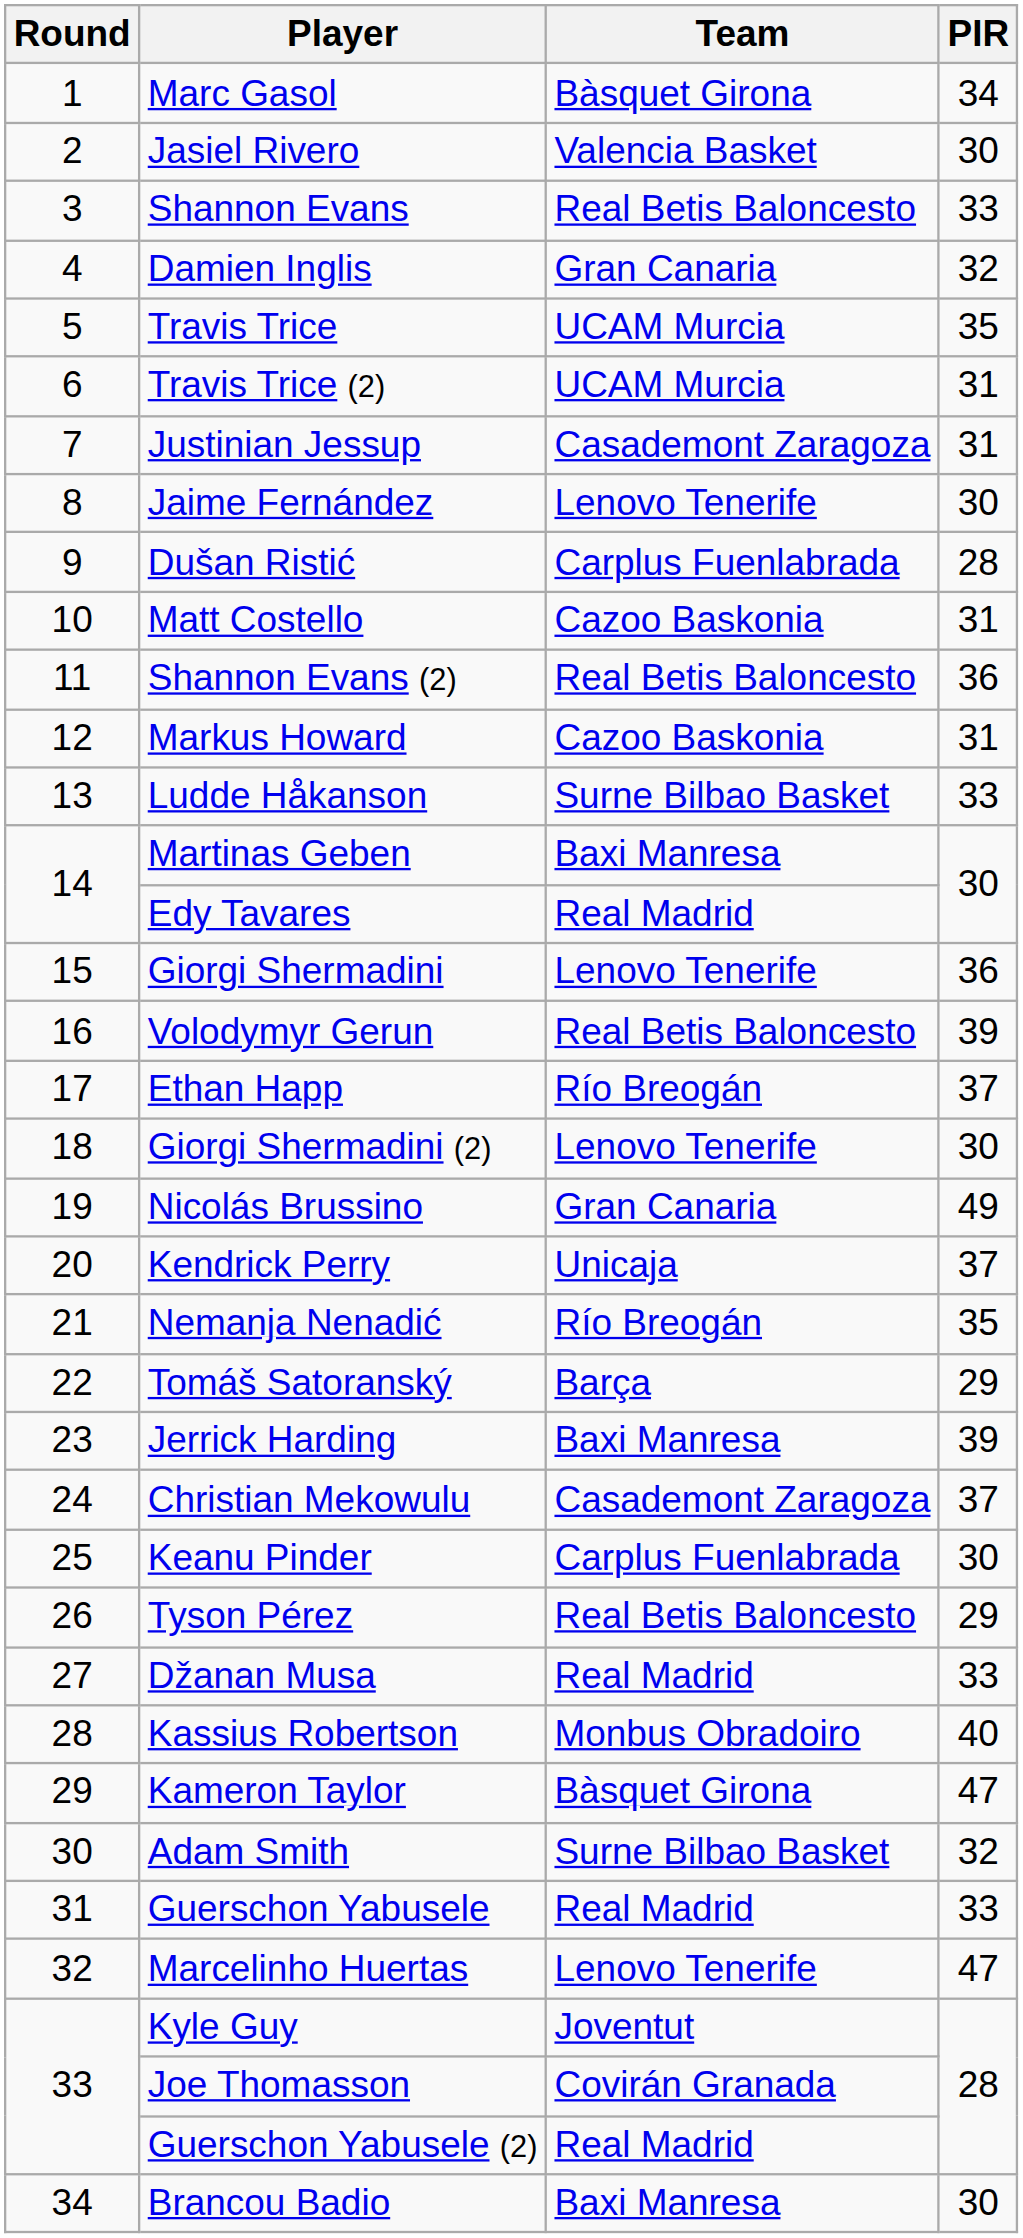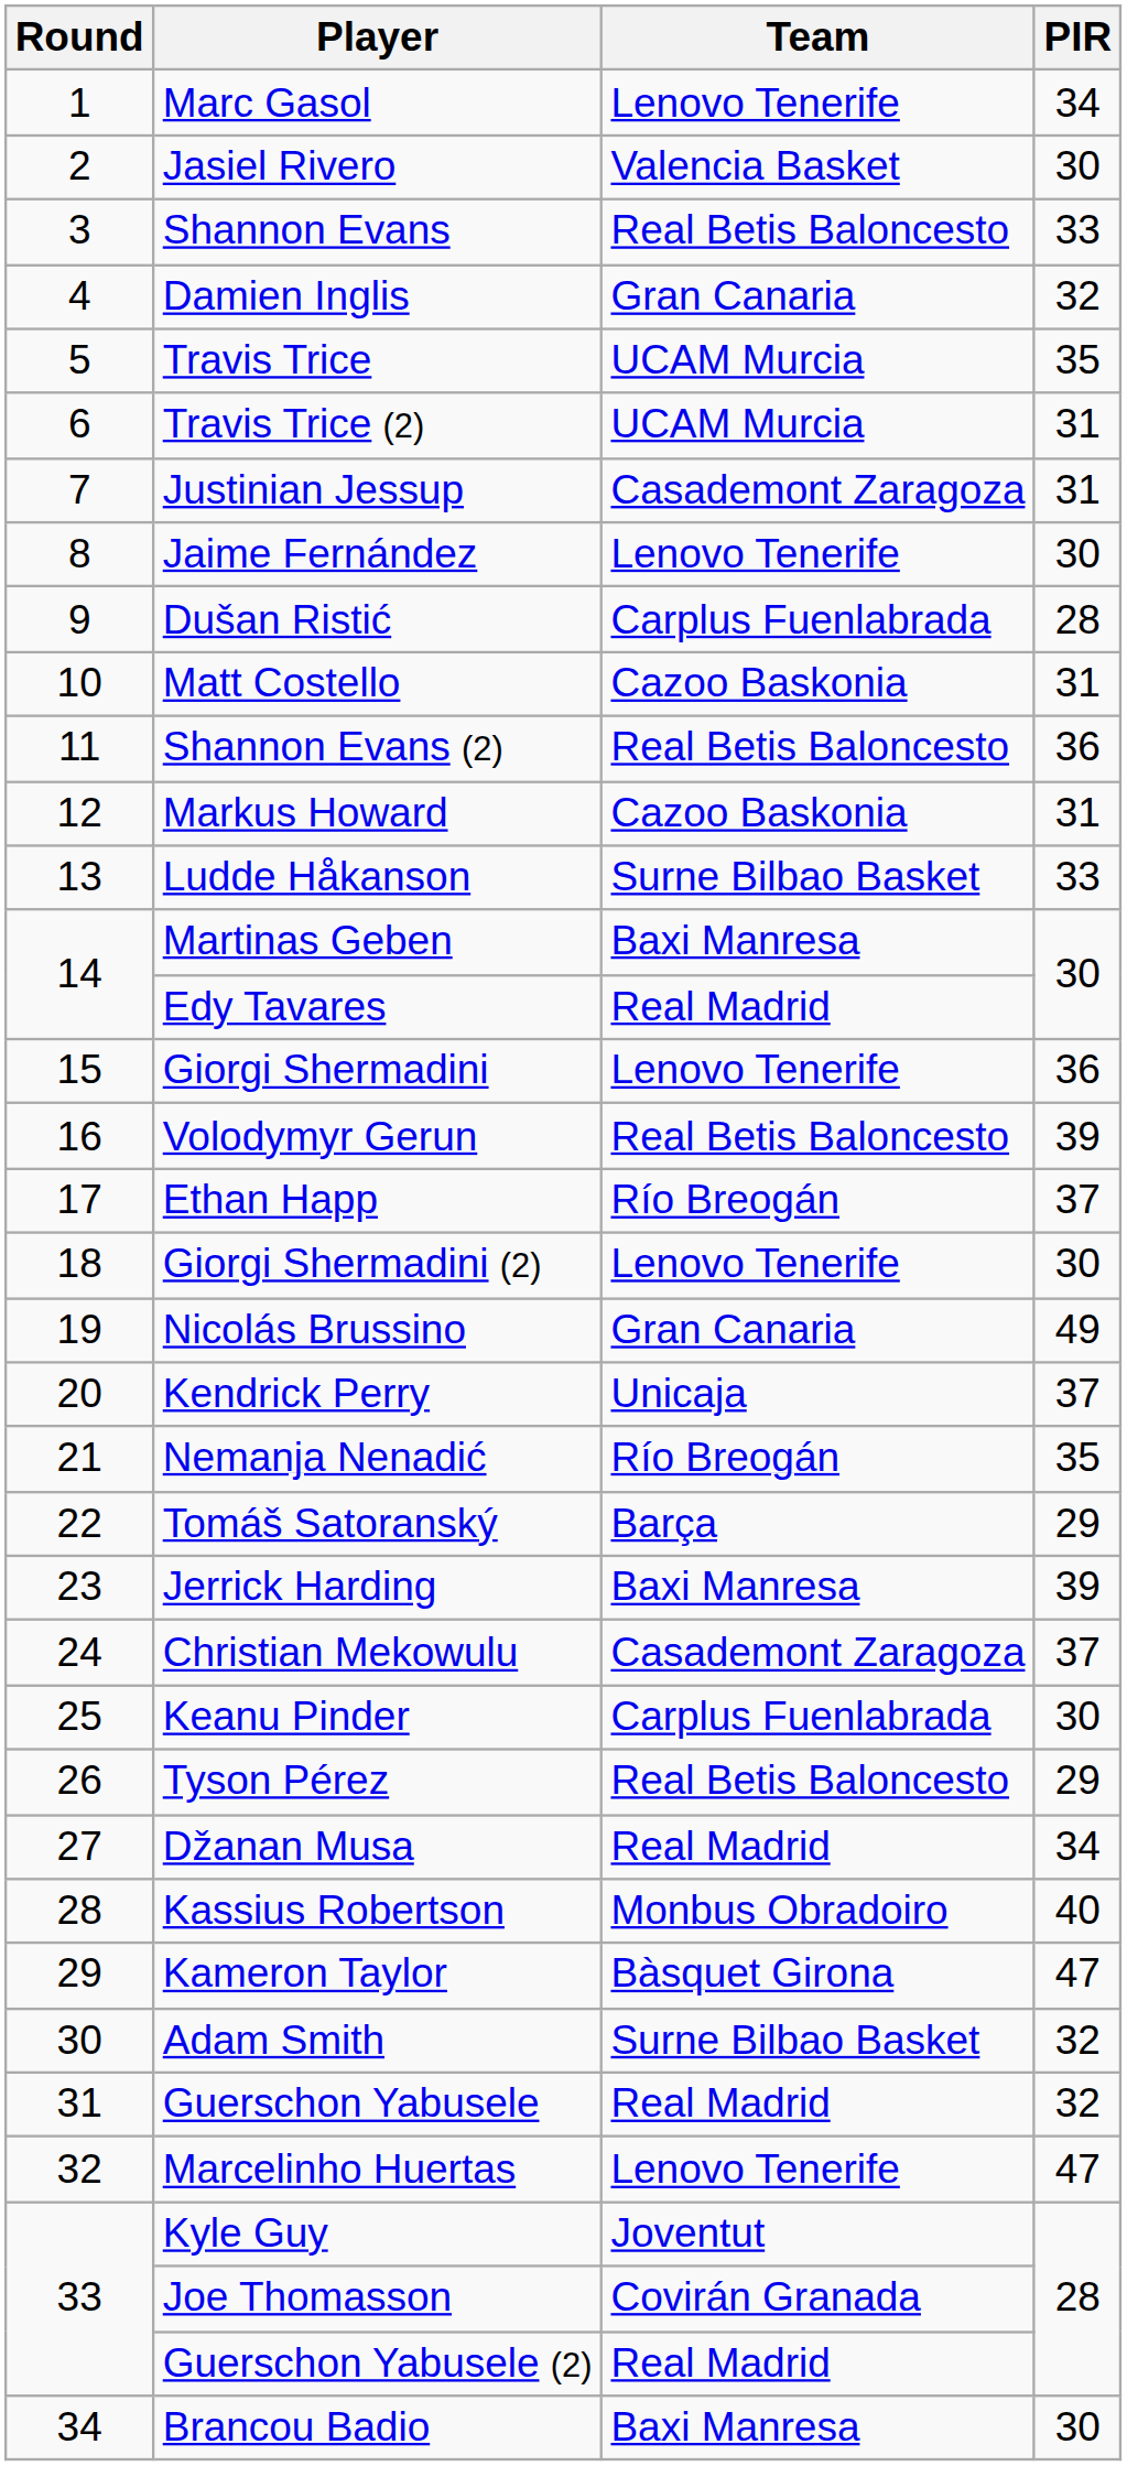Marc Gasol | Team: Bàsquet Girona -> Lenovo Tenerife
Džanan Musa | PIR: 33 -> 34
Guerschon Yabusele | PIR: 33 -> 32
